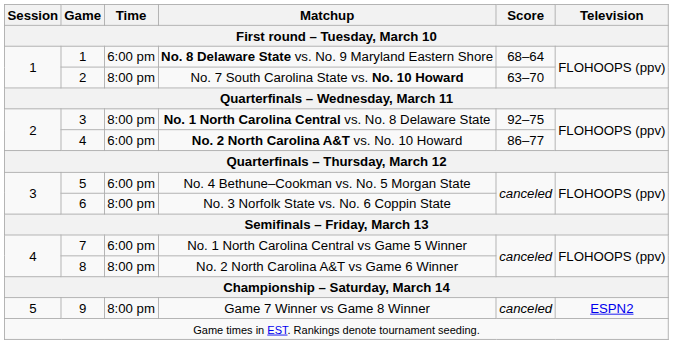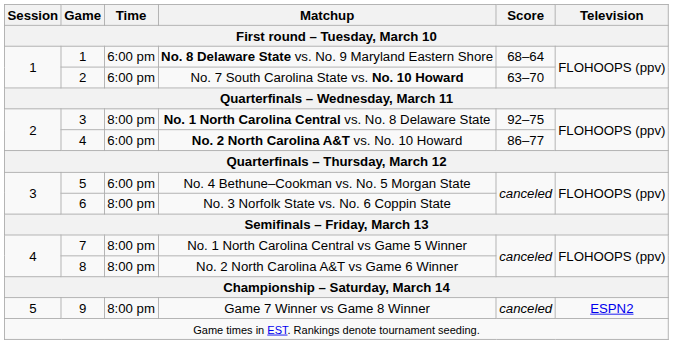No. 7 South Carolina State vs. No. 10 Howard | Time: 8:00 pm -> 6:00 pm
No. 1 North Carolina Central vs Game 5 Winner | Time: 6:00 pm -> 8:00 pm
